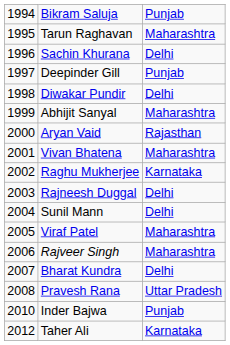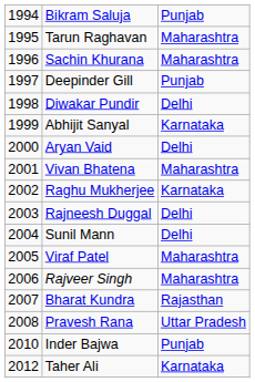Sachin Khurana | column 3: Delhi -> Maharashtra
Abhijit Sanyal | column 3: Maharashtra -> Karnataka
Aryan Vaid | column 3: Rajasthan -> Delhi
Bharat Kundra | column 3: Delhi -> Rajasthan
